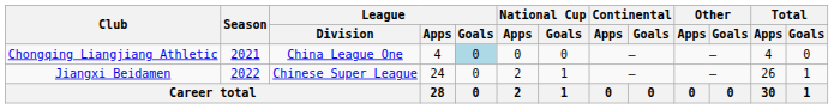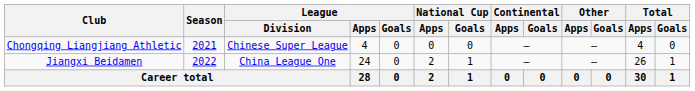Chongqing Liangjiang Athletic | League / Division: China League One -> Chinese Super League
Chongqing Liangjiang Athletic | League / Goals: lightblue background -> no background
Jiangxi Beidamen | League / Division: Chinese Super League -> China League One
